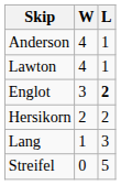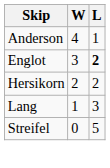- row: Lawton | 4 | 1
